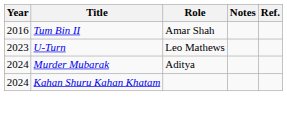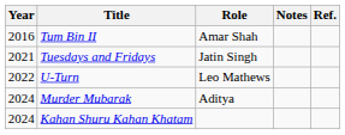+ row: 2021 | Tuesdays and Fridays | Jatin Singh
U-Turn | Year: 2023 -> 2022
